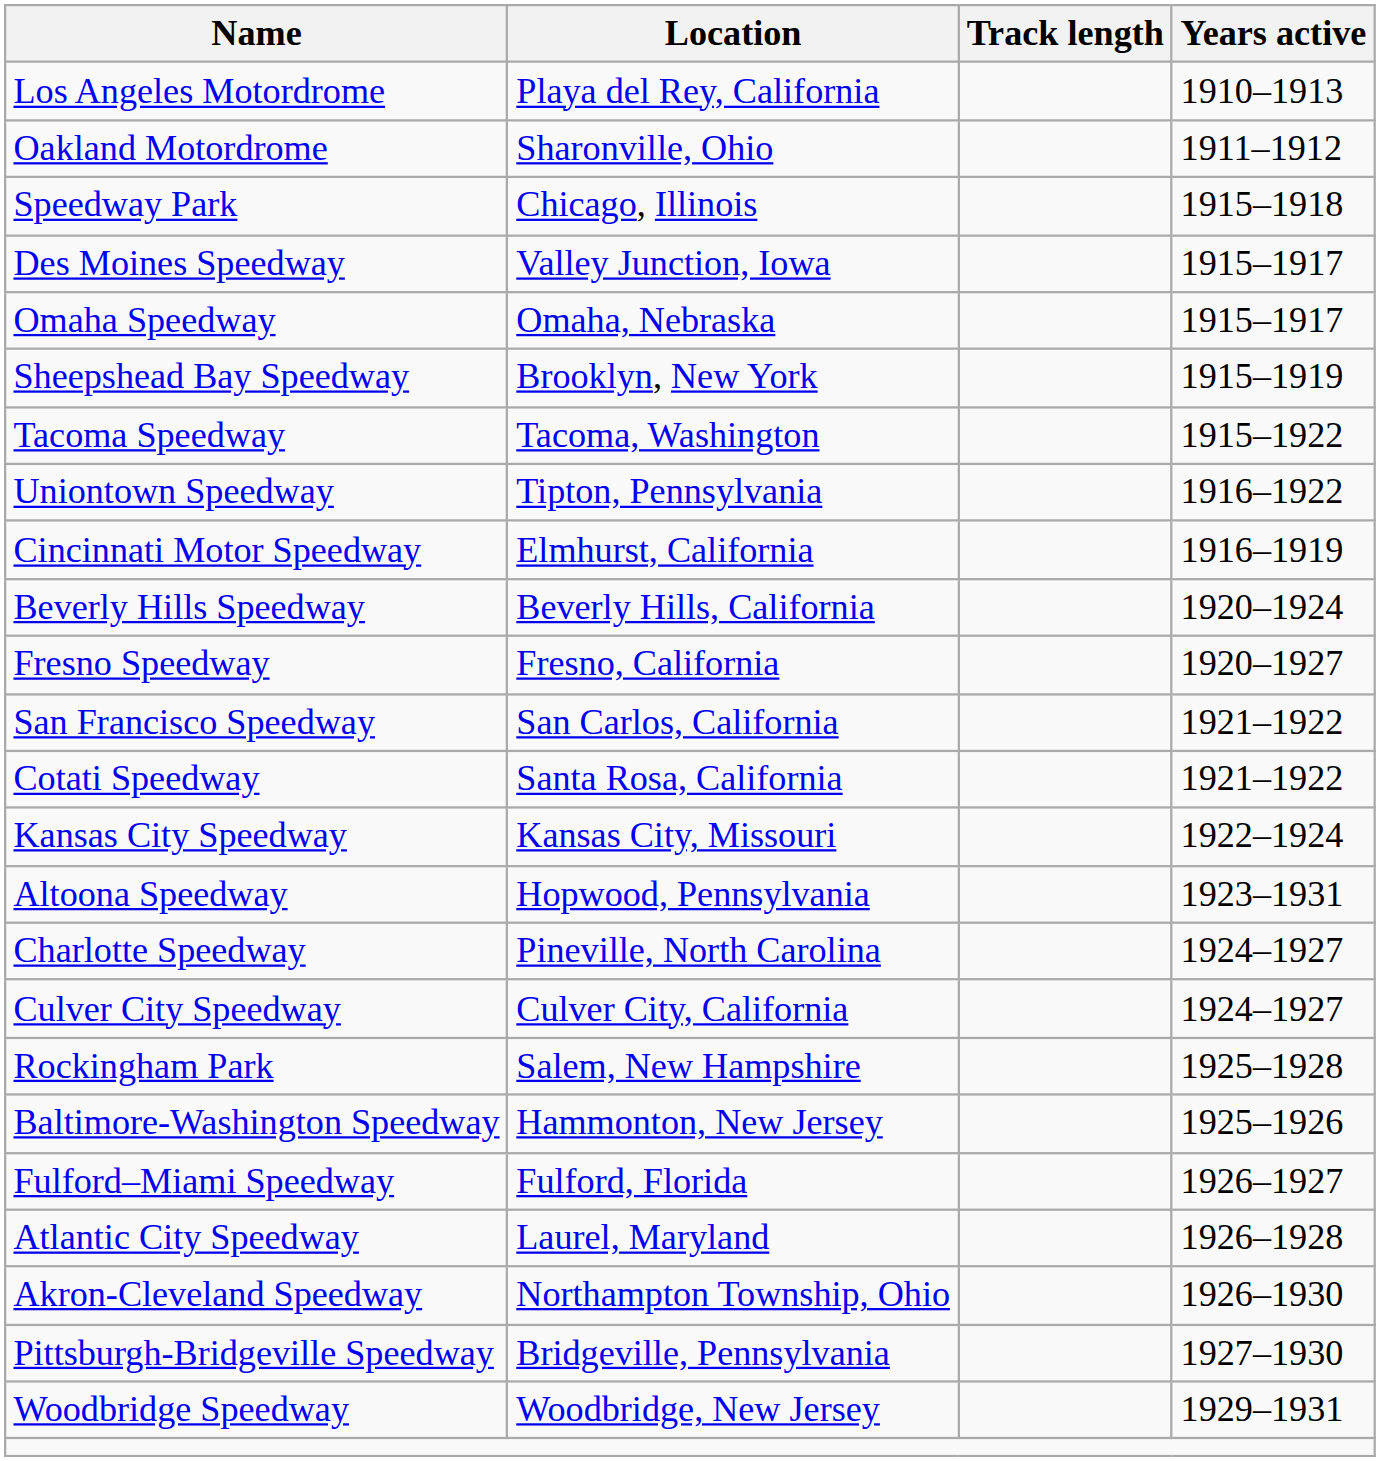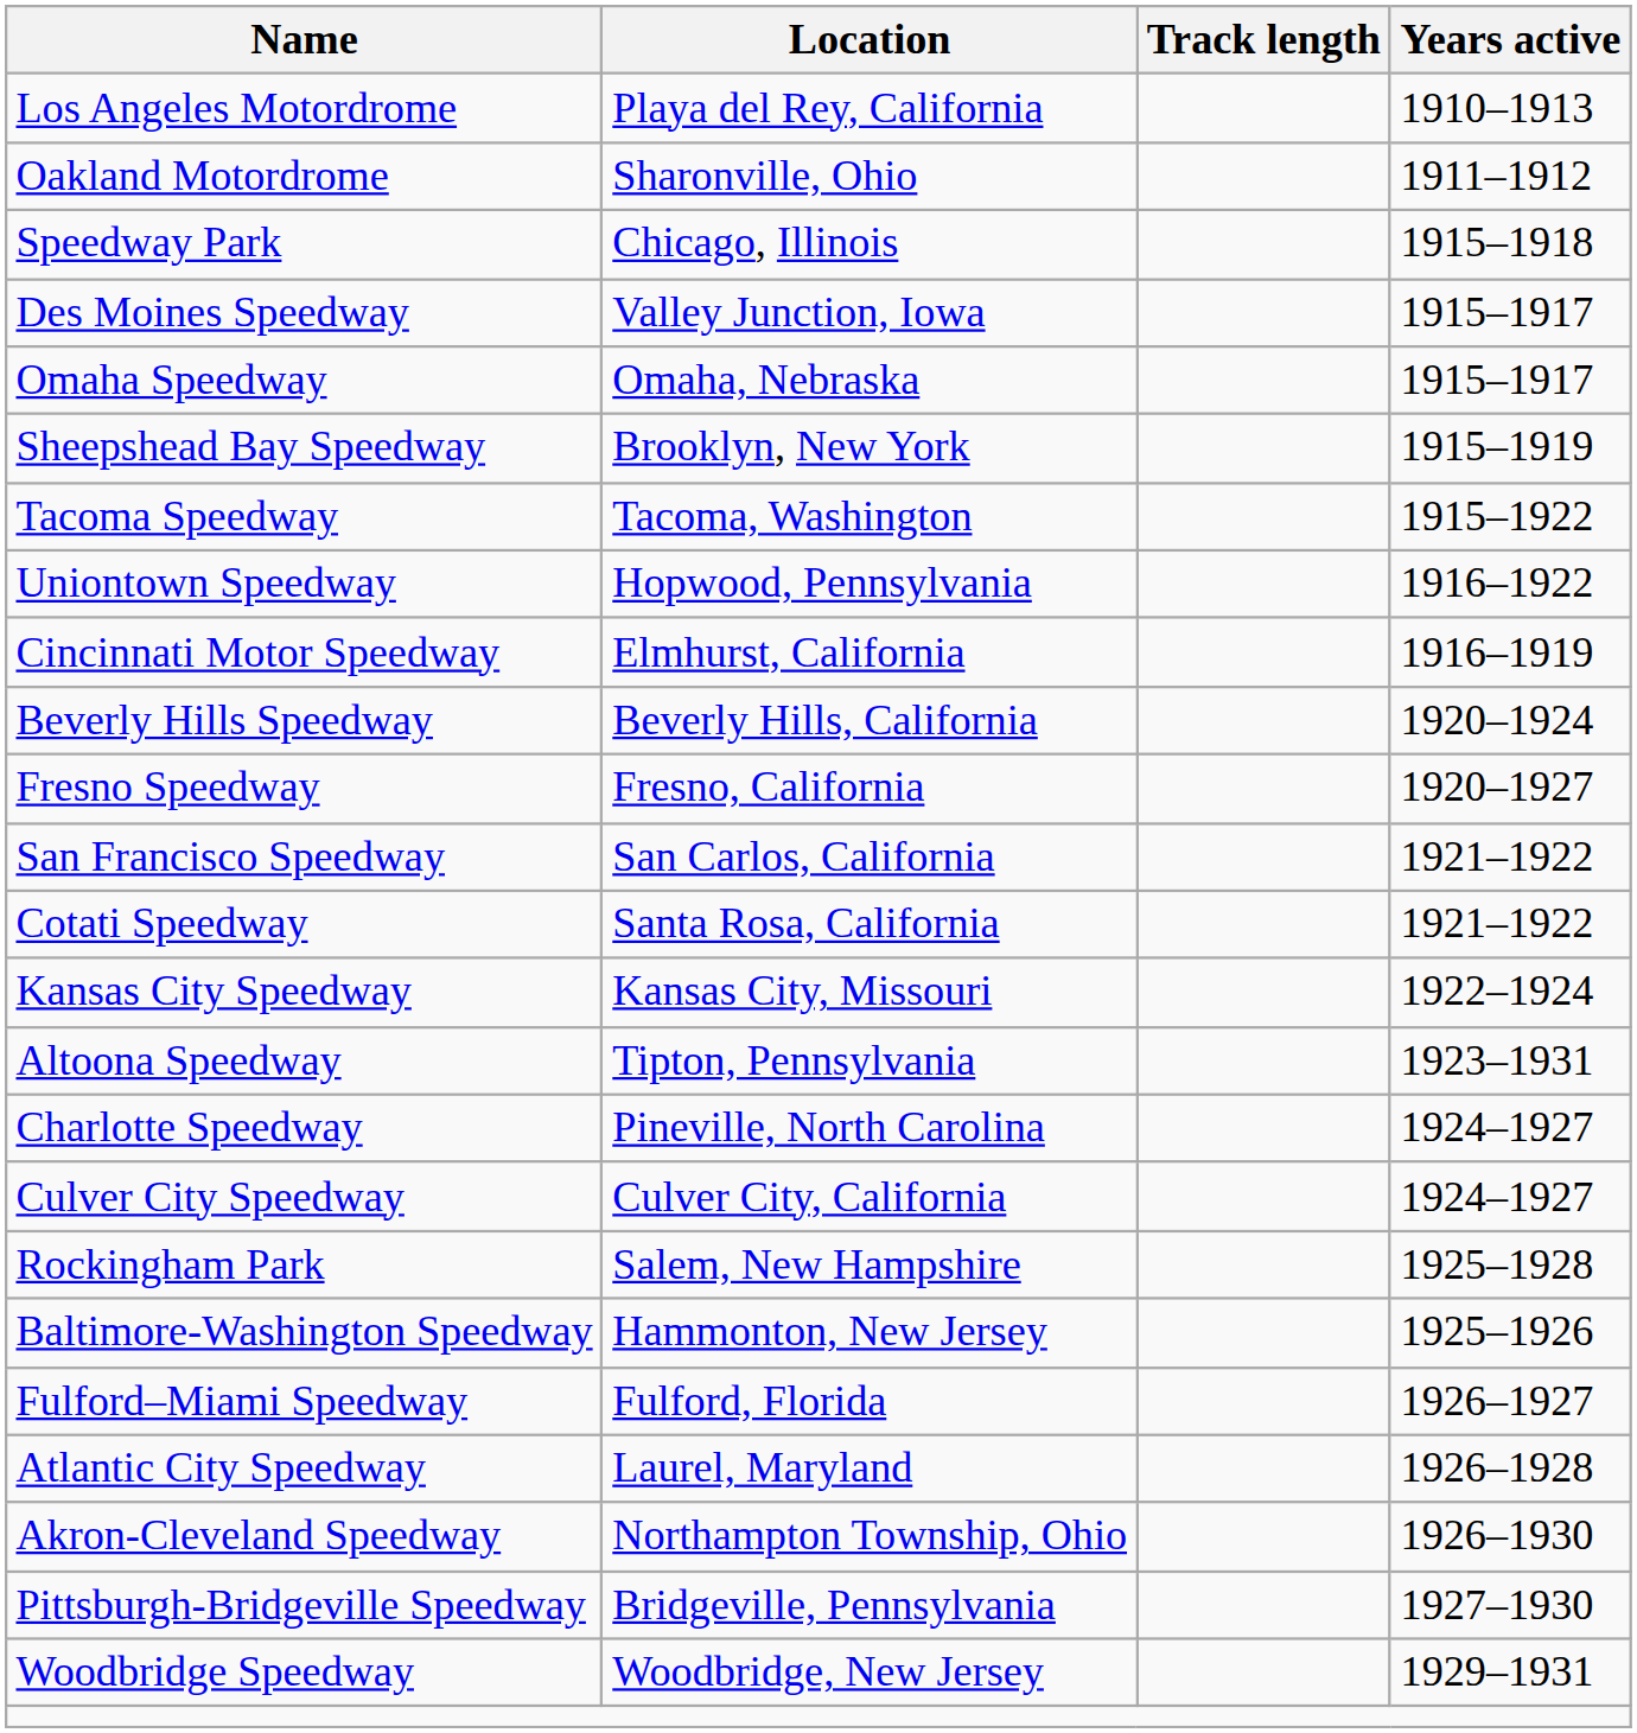Uniontown Speedway | Location: Tipton, Pennsylvania -> Hopwood, Pennsylvania
Altoona Speedway | Location: Hopwood, Pennsylvania -> Tipton, Pennsylvania
